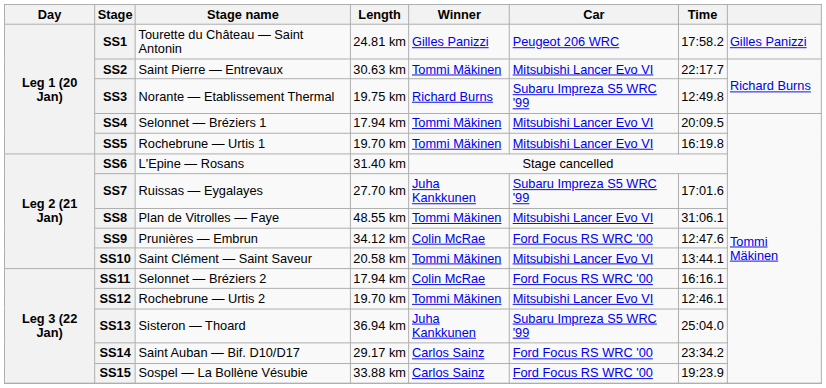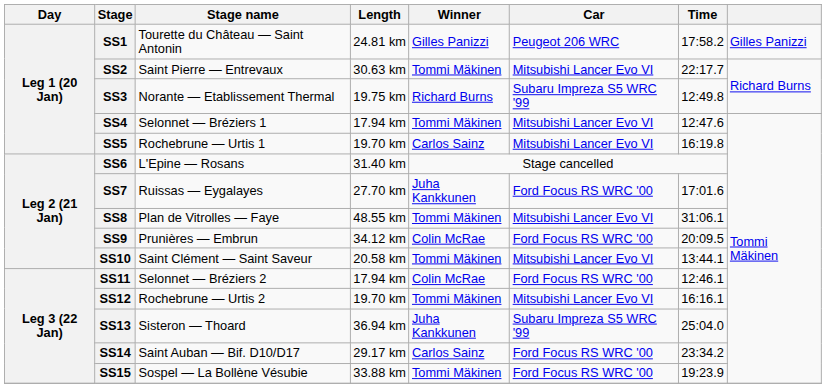SS4 | Time: 20:09.5 -> 12:47.6
SS5 | Winner: Tommi Mäkinen -> Carlos Sainz
SS7 | Car: Subaru Impreza S5 WRC '99 -> Ford Focus RS WRC '00
SS9 | Time: 12:47.6 -> 20:09.5
SS11 | Time: 16:16.1 -> 12:46.1
SS12 | Time: 12:46.1 -> 16:16.1
SS15 | Winner: Carlos Sainz -> Tommi Mäkinen
